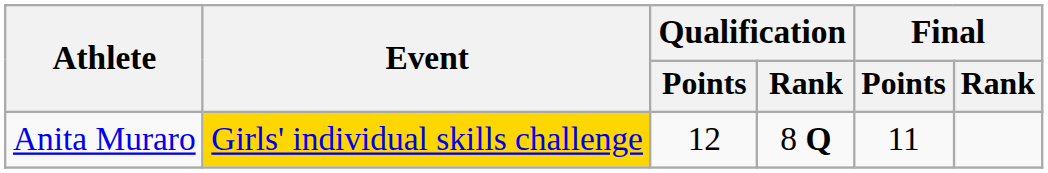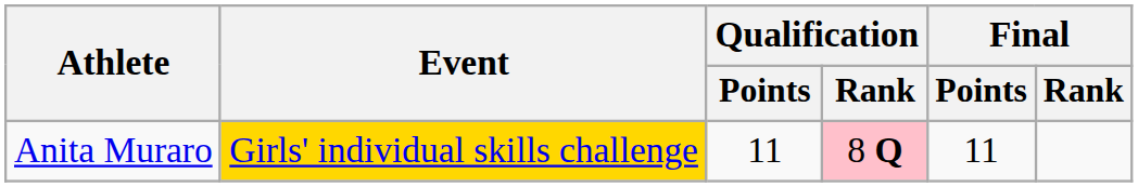Anita Muraro | Qualification / Points: 12 -> 11
Anita Muraro | Qualification / Rank: no background -> pink background
